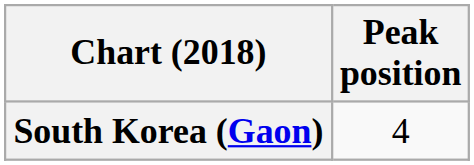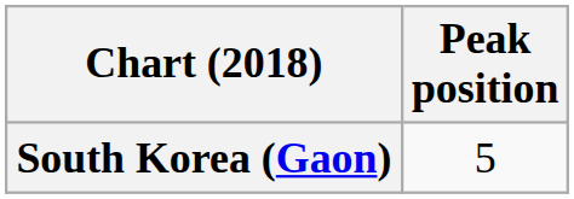South Korea (Gaon) | Peak position: 4 -> 5
